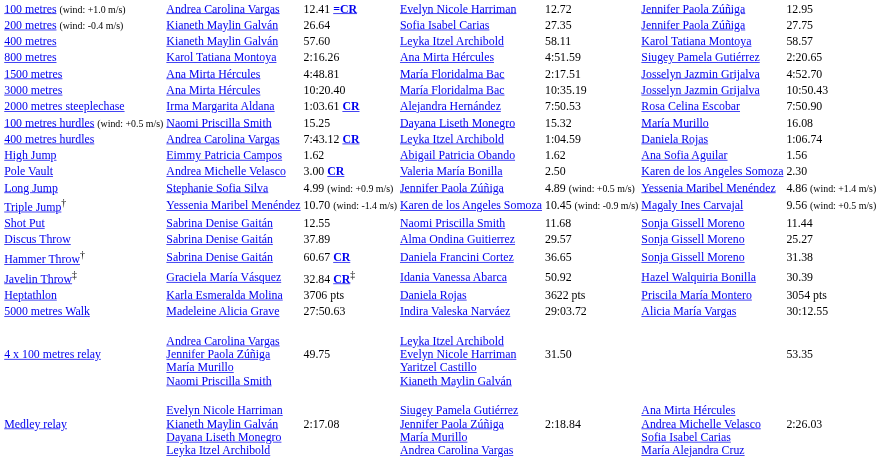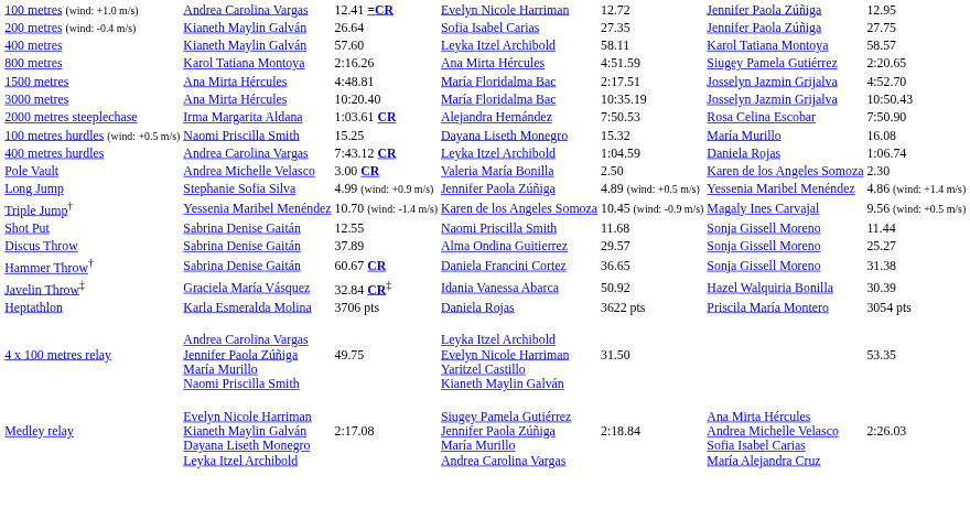- row: High Jump | Eimmy Patricia Campos | 1.62 | Abigail Patricia Obando | 1.62 | Ana Sofia Aguilar | 1.56
- row: 5000 metres Walk | Madeleine Alicia Grave | 27:50.63 | Indira Valeska Narváez | 29:03.72 | Alicia María Vargas | 30:12.55
